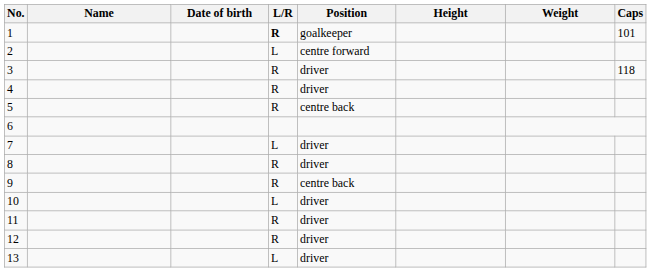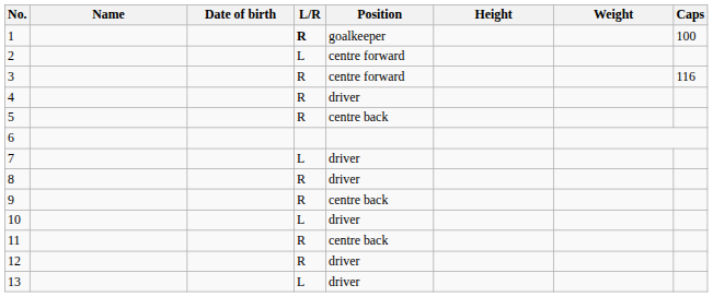1 | Caps: 101 -> 100
3 | Position: driver -> centre forward
3 | Caps: 118 -> 116
11 | Position: driver -> centre back
